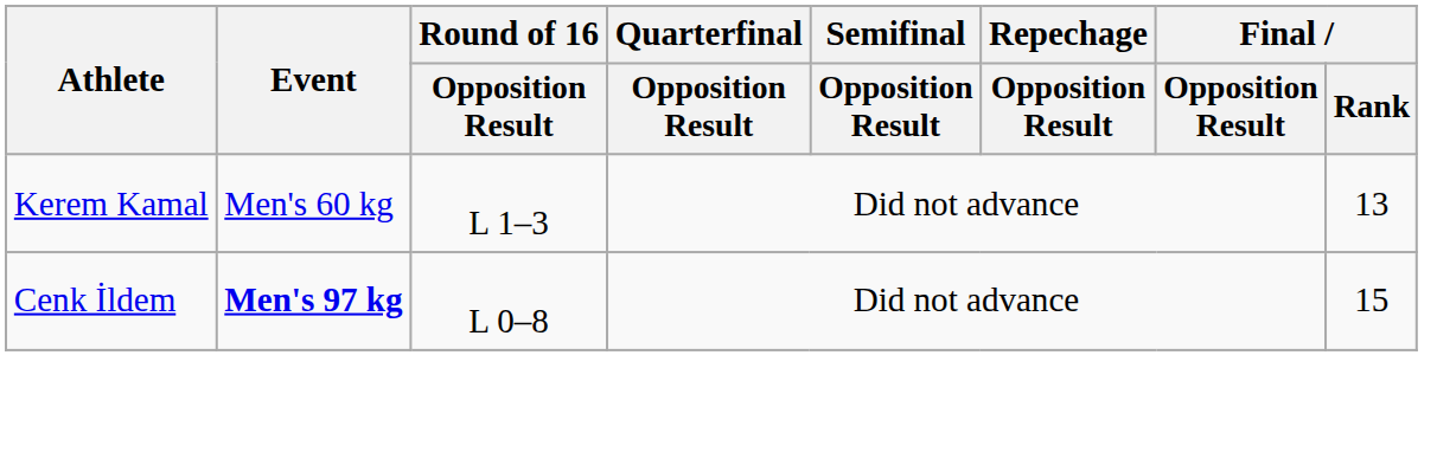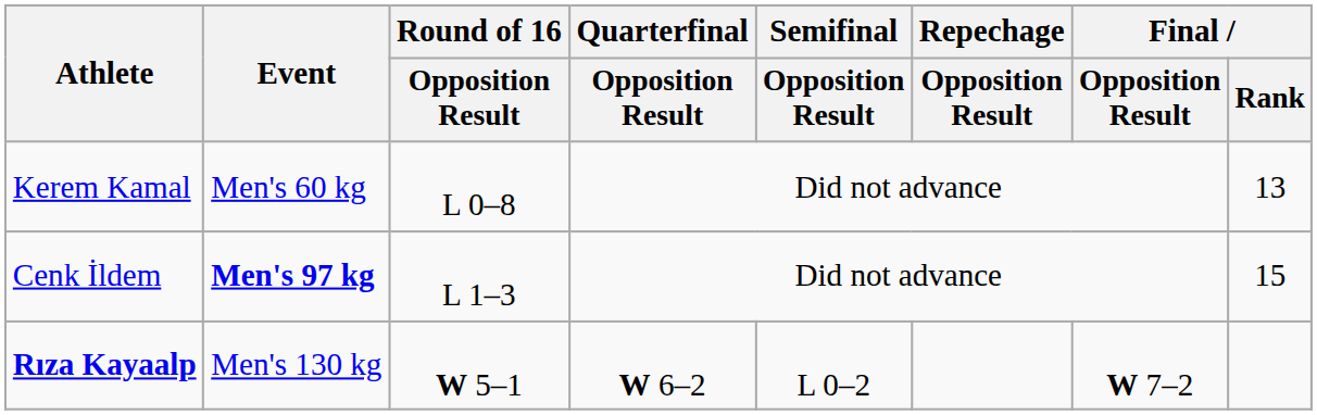Kerem Kamal | Round of 16 / Opposition Result: L 1–3 -> L 0–8
Cenk İldem | Round of 16 / Opposition Result: L 0–8 -> L 1–3
+ row: Rıza Kayaalp | Men's 130 kg | W 5–1 | W 6–2 | L 0–2 | W 7–2
